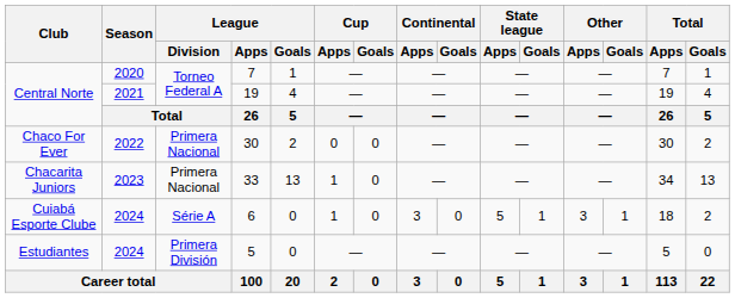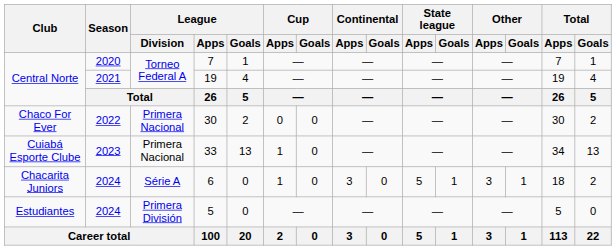33 | Club: Chacarita Juniors -> Cuiabá Esporte Clube
6 | Club: Cuiabá Esporte Clube -> Chacarita Juniors
